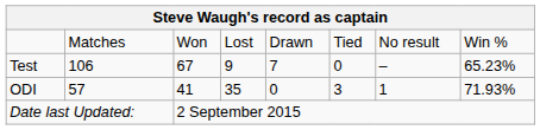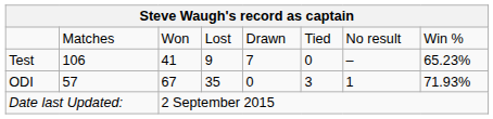Test | column 3: 67 -> 41
ODI | column 3: 41 -> 67
